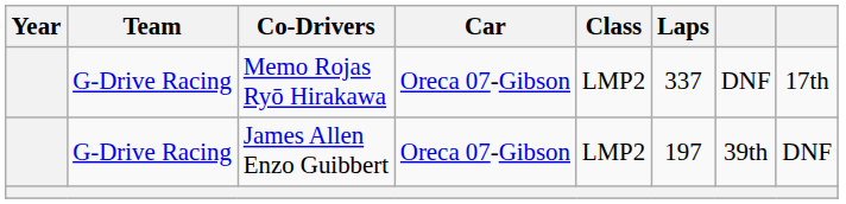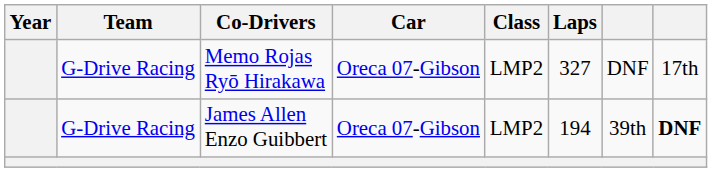Memo Rojas Ryō Hirakawa | Laps: 337 -> 327
James Allen Enzo Guibbert | Laps: 197 -> 194
James Allen Enzo Guibbert | column 8: normal -> bold
